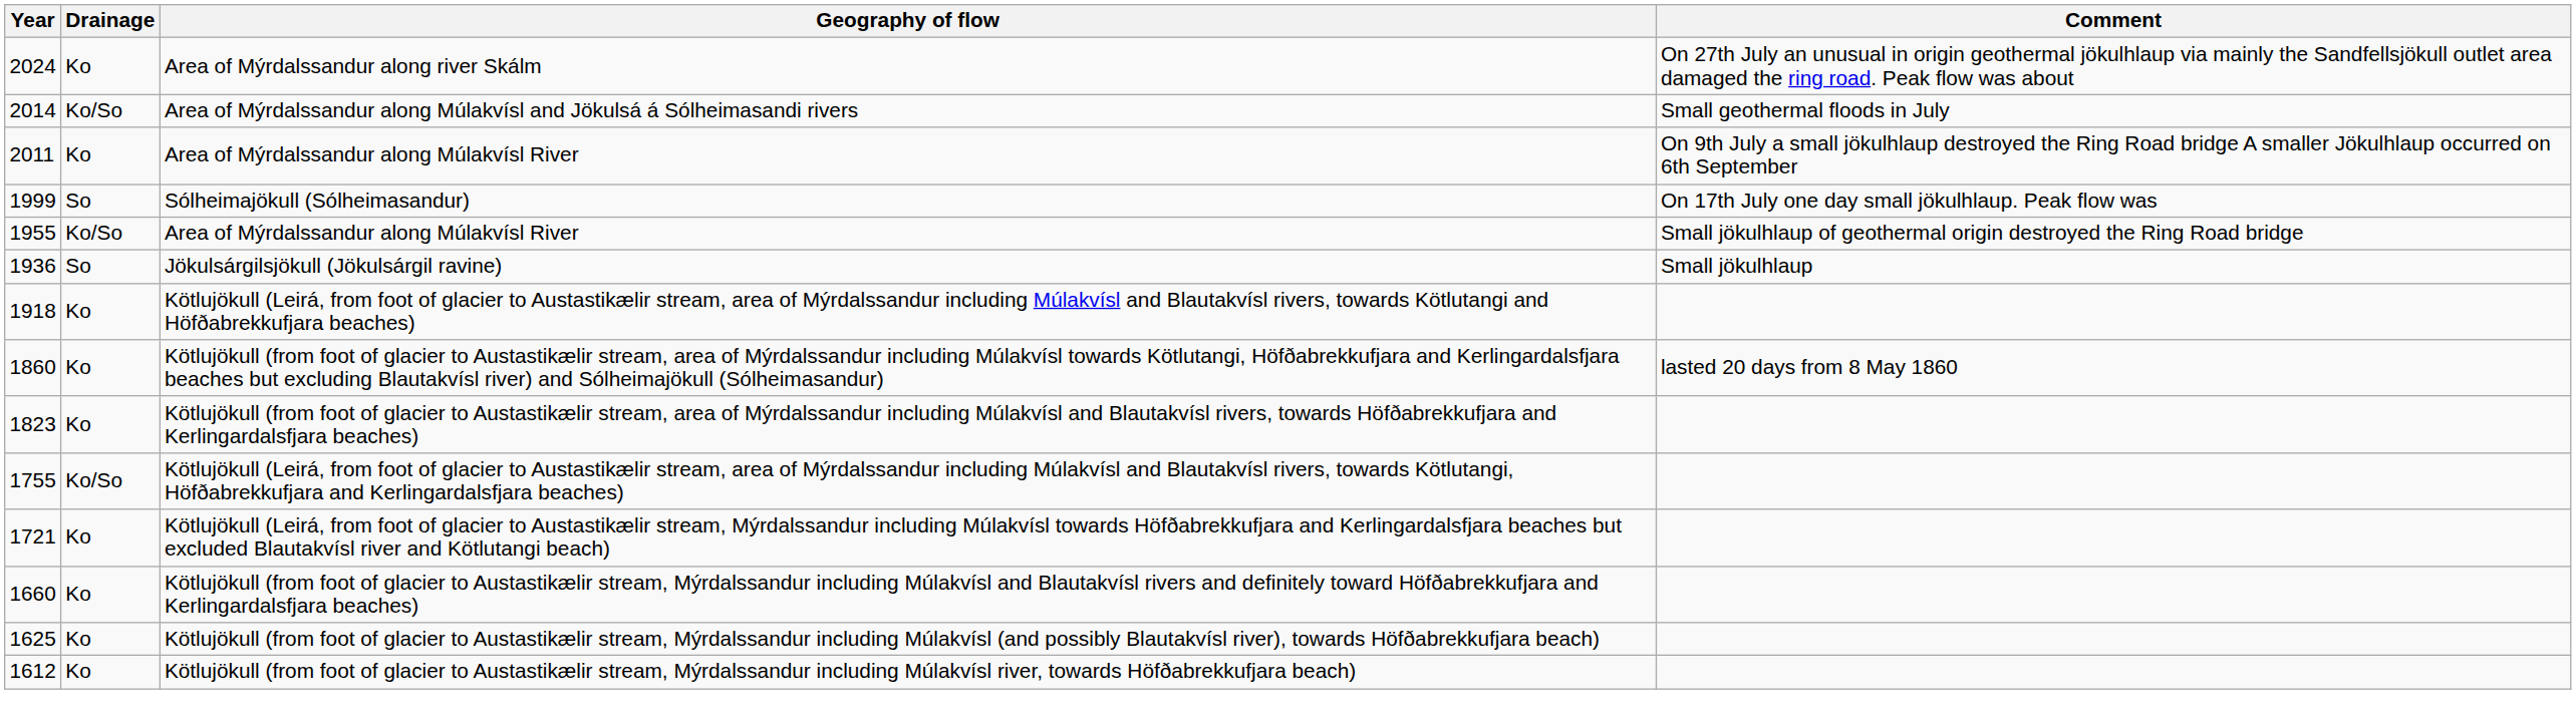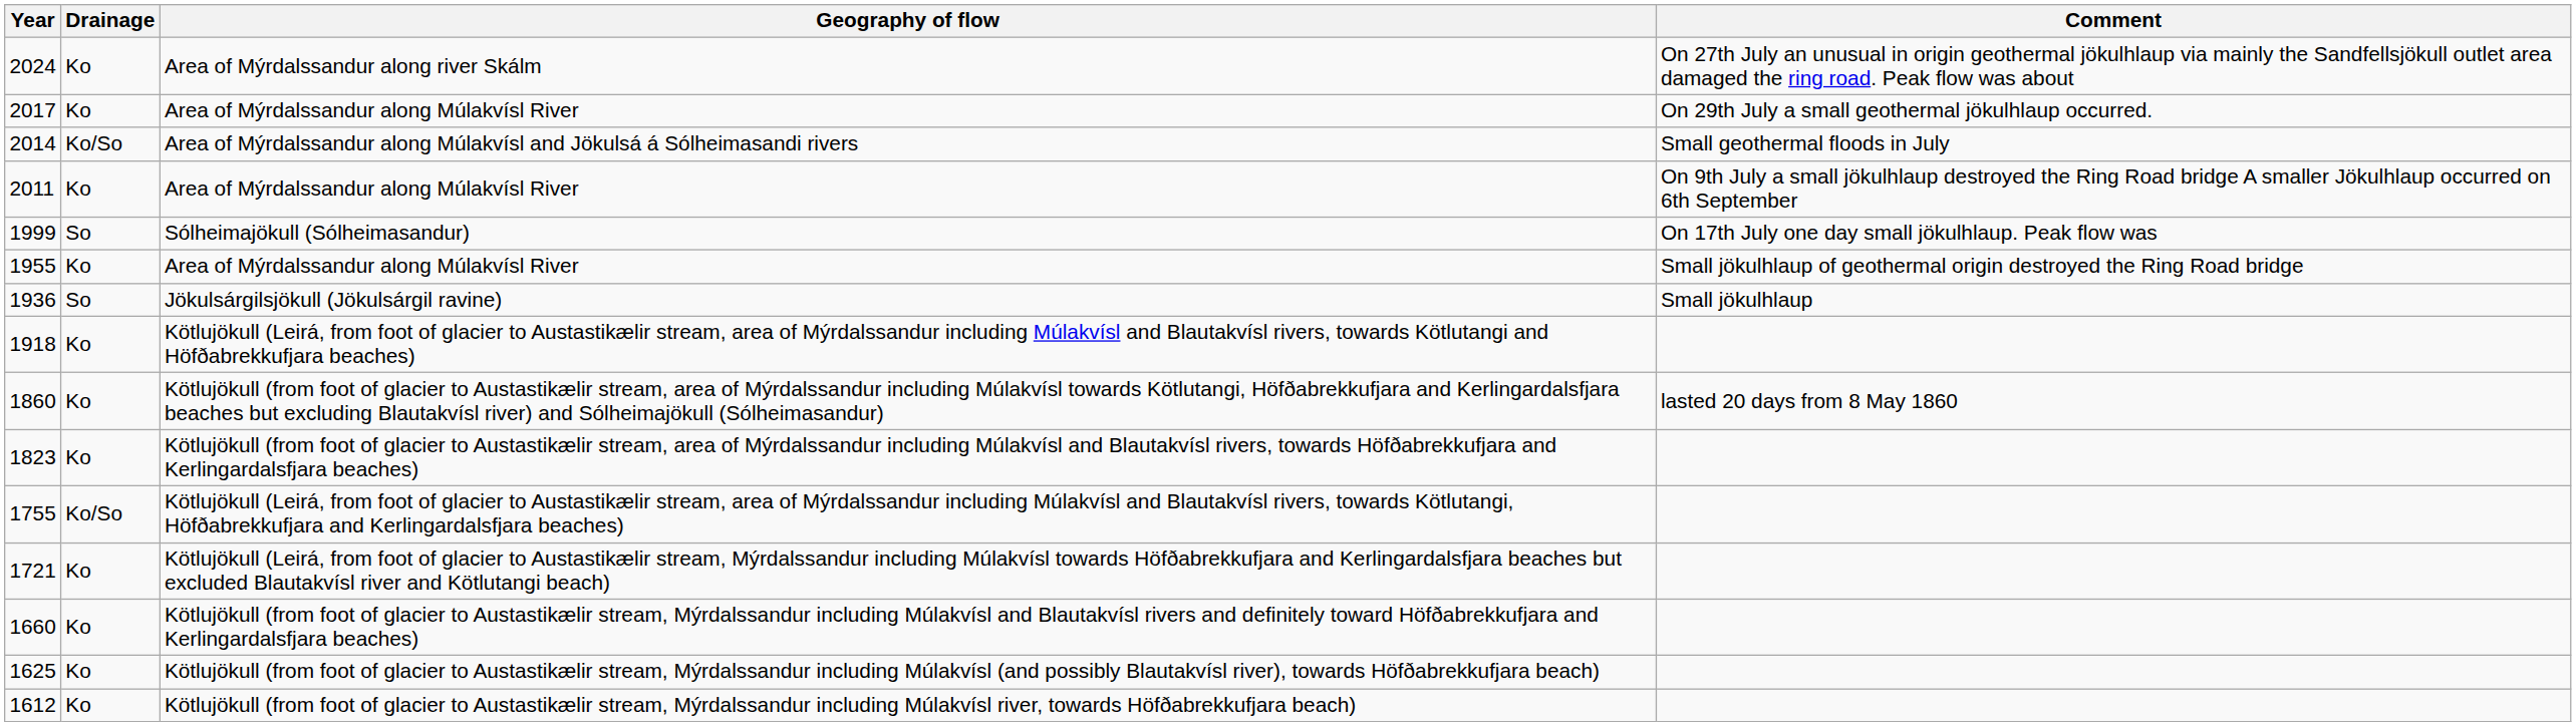+ row: 2017 | Ko | Area of Mýrdalssandur along Múlakvísl River | On 29th July a small geothermal jökulhlaup occurred.
1955 | Drainage: Ko/So -> Ko
